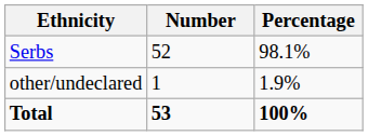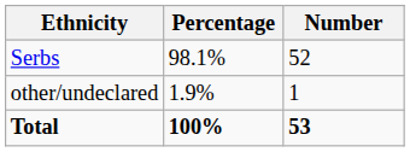columns swapped: Number <-> Percentage
